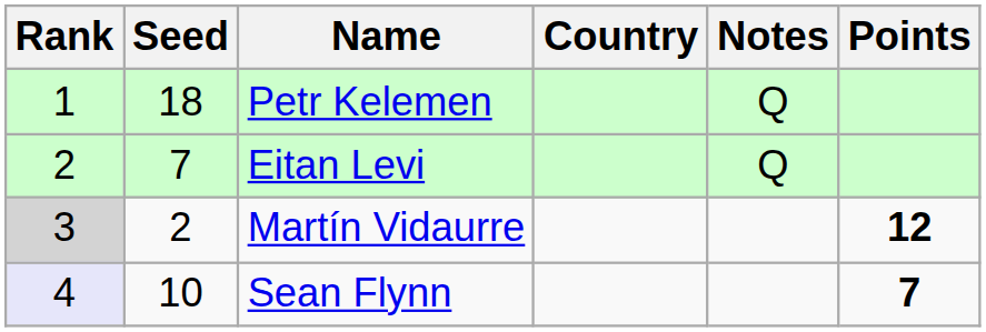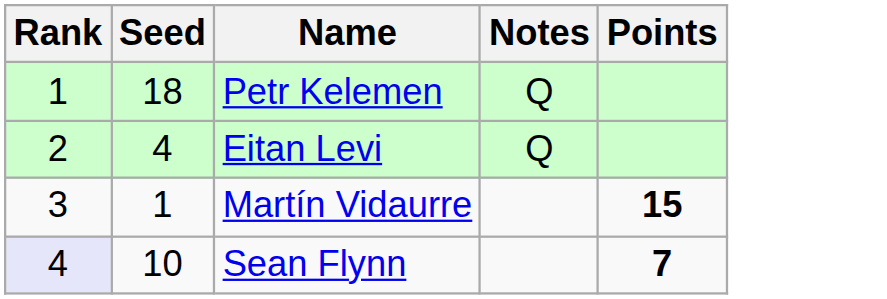- column: Country
Eitan Levi | Seed: 7 -> 4
Martín Vidaurre | Rank: lightgrey background -> no background
Martín Vidaurre | Seed: 2 -> 1
Martín Vidaurre | Points: 12 -> 15
